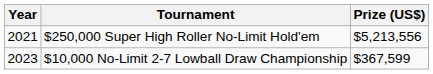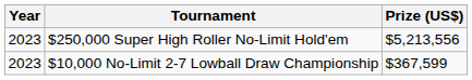$250,000 Super High Roller No-Limit Hold'em | Year: 2021 -> 2023
